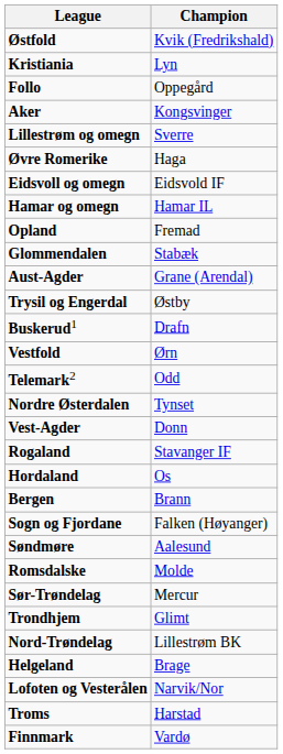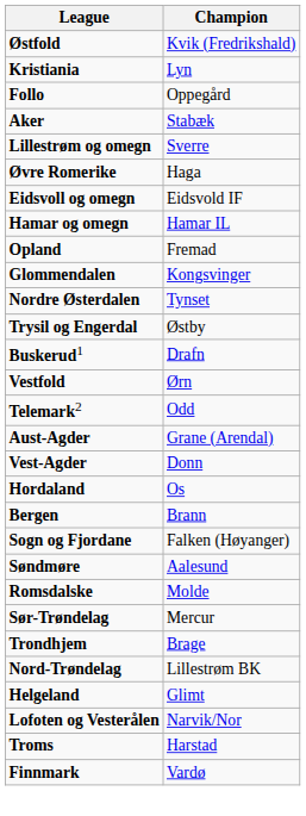Aker | Champion: Kongsvinger -> Stabæk
Glommendalen | Champion: Stabæk -> Kongsvinger
rows swapped: Nordre Østerdalen <-> Aust-Agder
- row: Rogaland | Stavanger IF
Trondhjem | Champion: Glimt -> Brage
Helgeland | Champion: Brage -> Glimt
